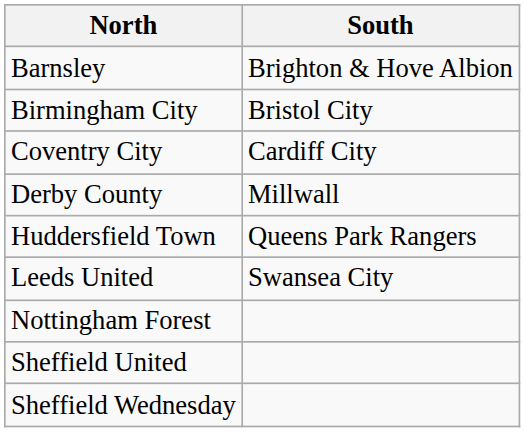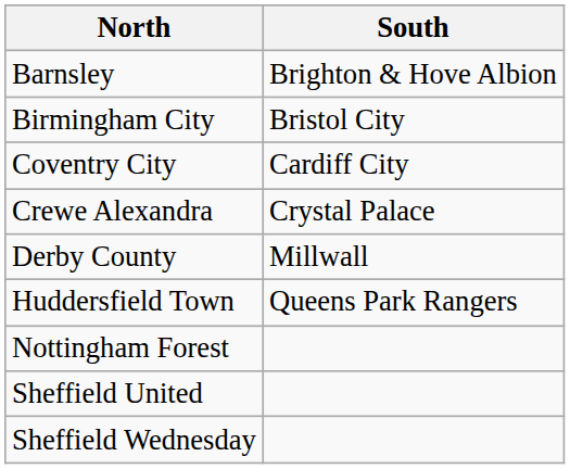+ row: Crewe Alexandra | Crystal Palace
- row: Leeds United | Swansea City
